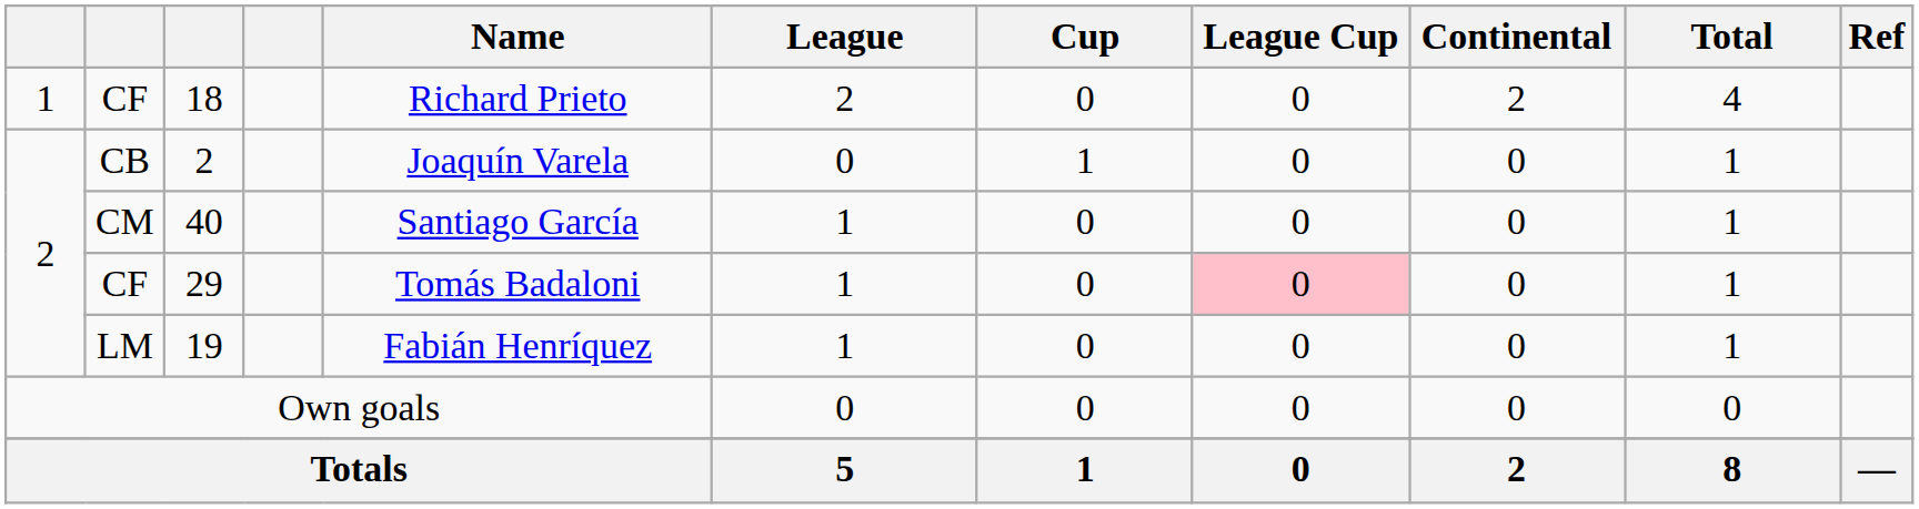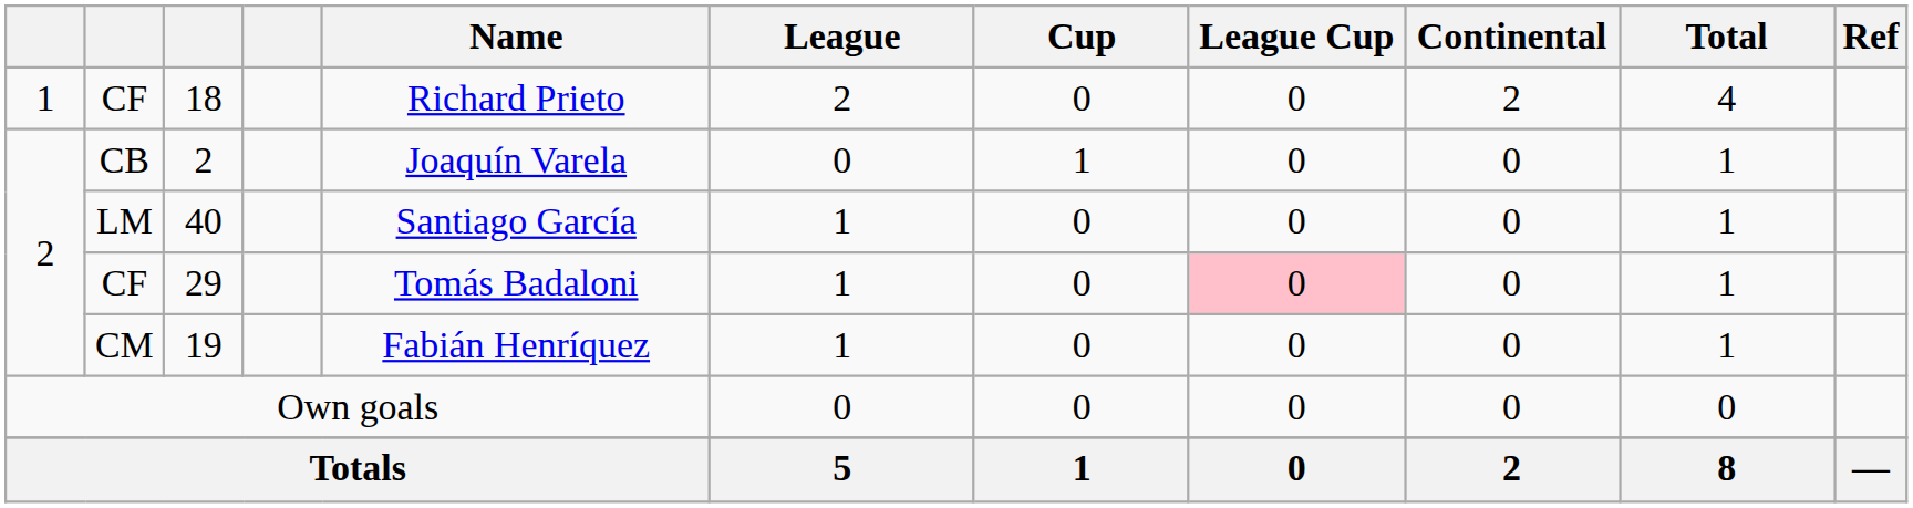40 | column 2: CM -> LM
19 | column 2: LM -> CM
